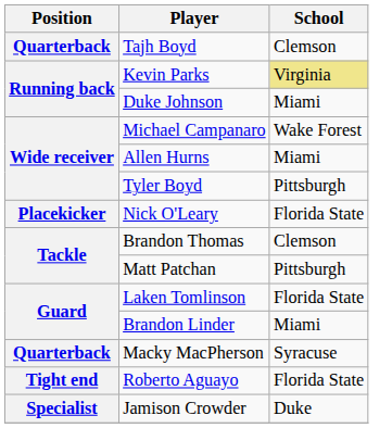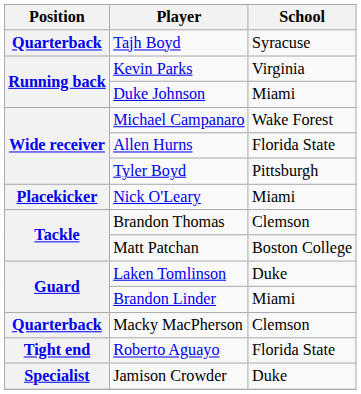Tajh Boyd | School: Clemson -> Syracuse
Kevin Parks | School: khaki background -> no background
Allen Hurns | School: Miami -> Florida State
Nick O'Leary | School: Florida State -> Miami
Matt Patchan | School: Pittsburgh -> Boston College
Laken Tomlinson | School: Florida State -> Duke
Macky MacPherson | School: Syracuse -> Clemson
